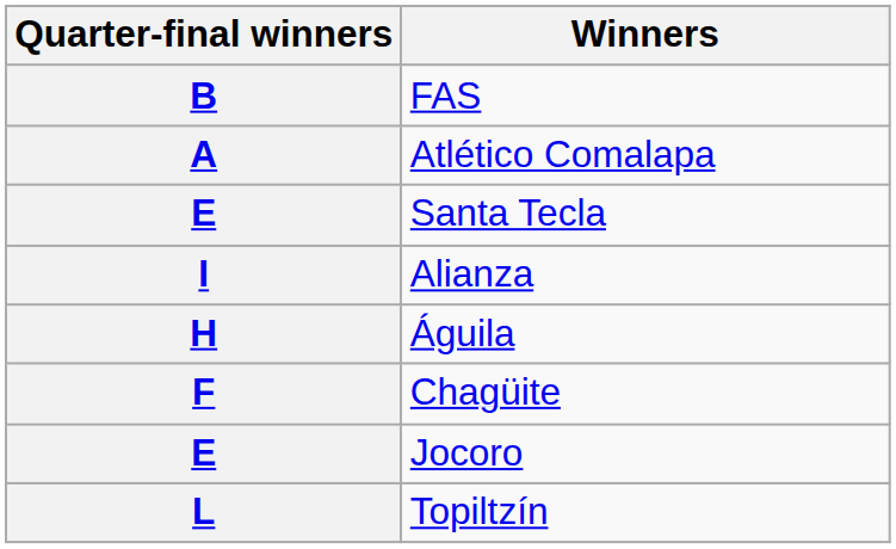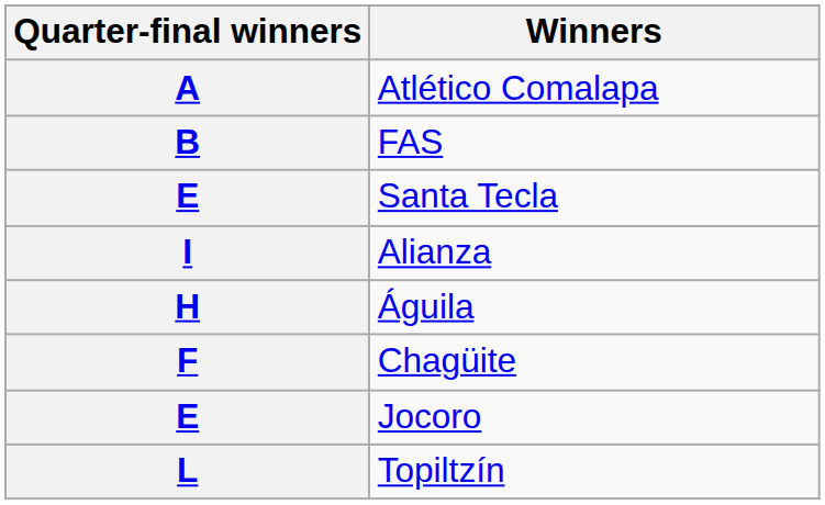rows swapped: Atlético Comalapa <-> FAS
